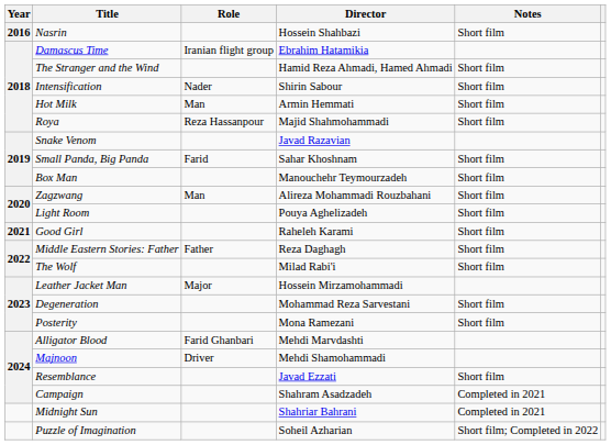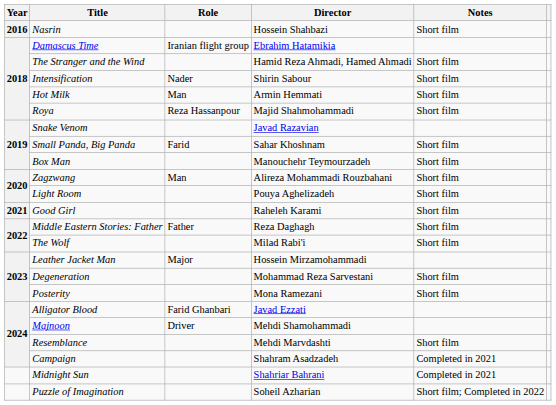Alligator Blood | Director: Mehdi Marvdashti -> Javad Ezzati
Resemblance | Director: Javad Ezzati -> Mehdi Marvdashti
